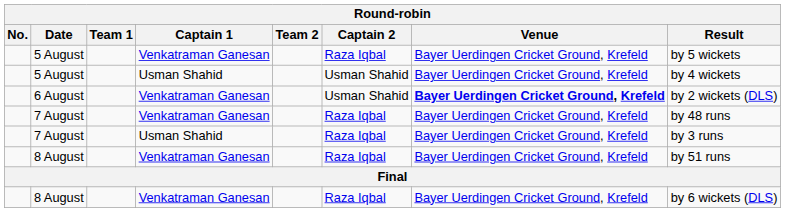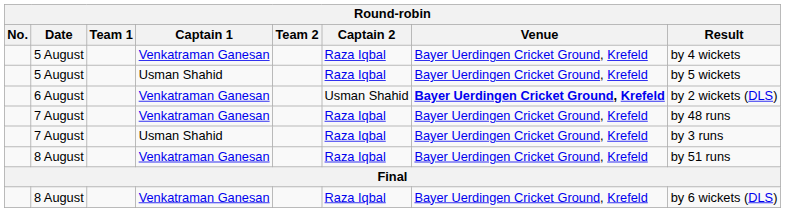5 August / Venkatraman Ganesan | Result: by 5 wickets -> by 4 wickets
5 August / Usman Shahid | Captain 2: Usman Shahid -> Raza Iqbal
5 August / Usman Shahid | Result: by 4 wickets -> by 5 wickets
